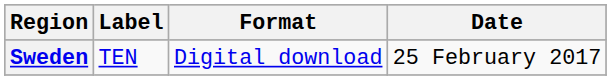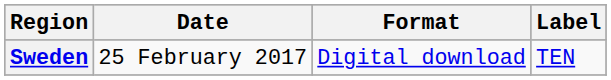columns swapped: Date <-> Label
